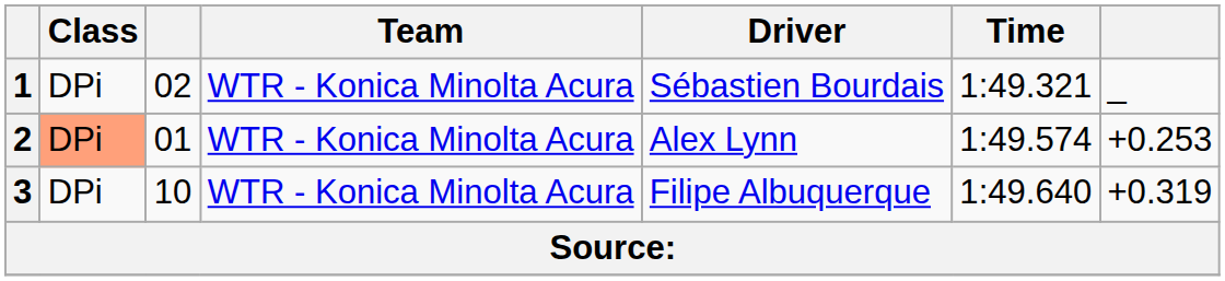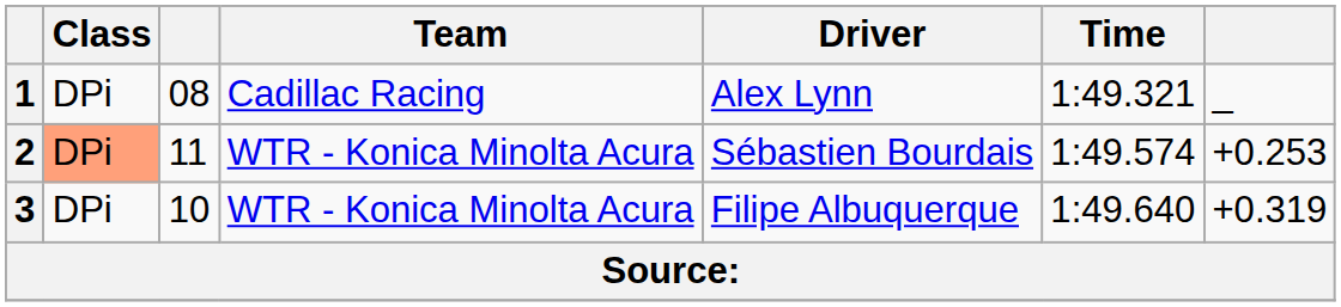1 | column 3: 02 -> 08
1 | Team: WTR - Konica Minolta Acura -> Cadillac Racing
1 | Driver: Sébastien Bourdais -> Alex Lynn
2 | column 3: 01 -> 11
2 | Driver: Alex Lynn -> Sébastien Bourdais
